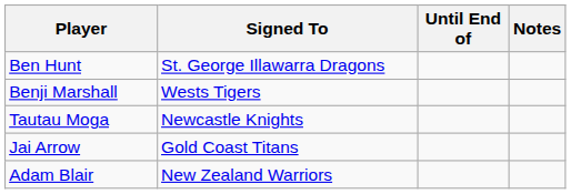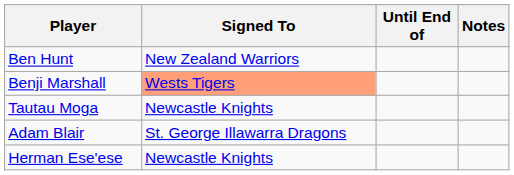Ben Hunt | Signed To: St. George Illawarra Dragons -> New Zealand Warriors
Benji Marshall | Signed To: no background -> lightsalmon background
- row: Jai Arrow | Gold Coast Titans
Adam Blair | Signed To: New Zealand Warriors -> St. George Illawarra Dragons
+ row: Herman Ese'ese | Newcastle Knights
